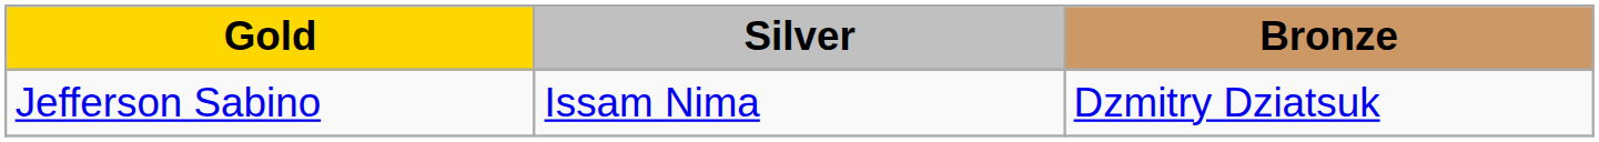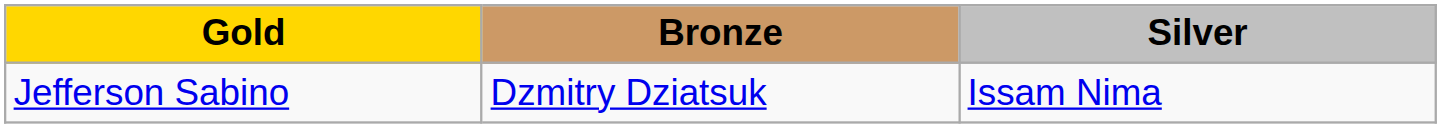columns swapped: Silver <-> Bronze
